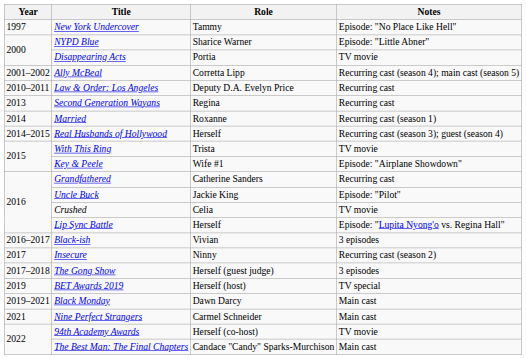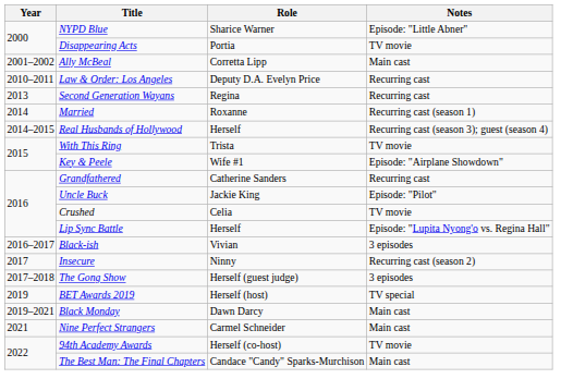- row: 1997 | New York Undercover | Tammy | Episode: "No Place Like Hell"
Ally McBeal | Notes: Recurring cast (season 4); main cast (season 5) -> Main cast
